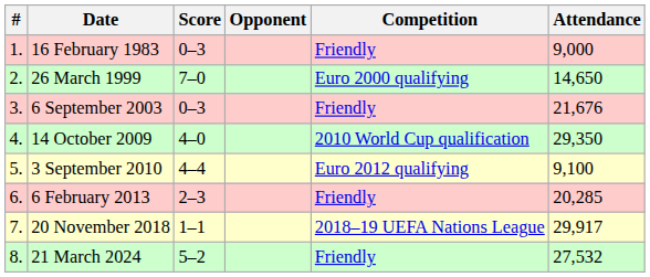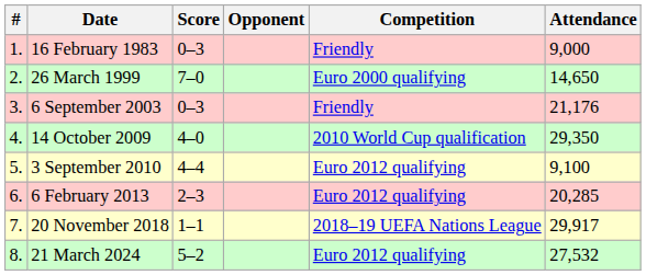6 September 2003 | Attendance: 21,676 -> 21,176
6 February 2013 | Competition: Friendly -> Euro 2012 qualifying
21 March 2024 | Competition: Friendly -> Euro 2012 qualifying
